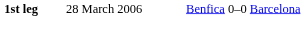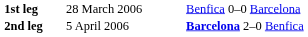+ row: 2nd leg | 5 April 2006 | Barcelona 2–0 Benfica
